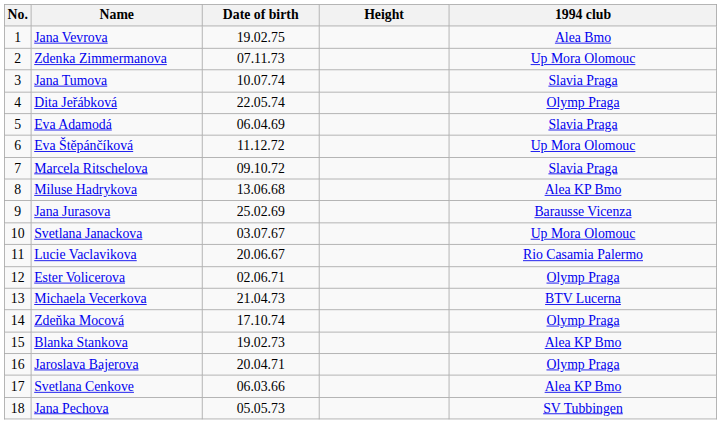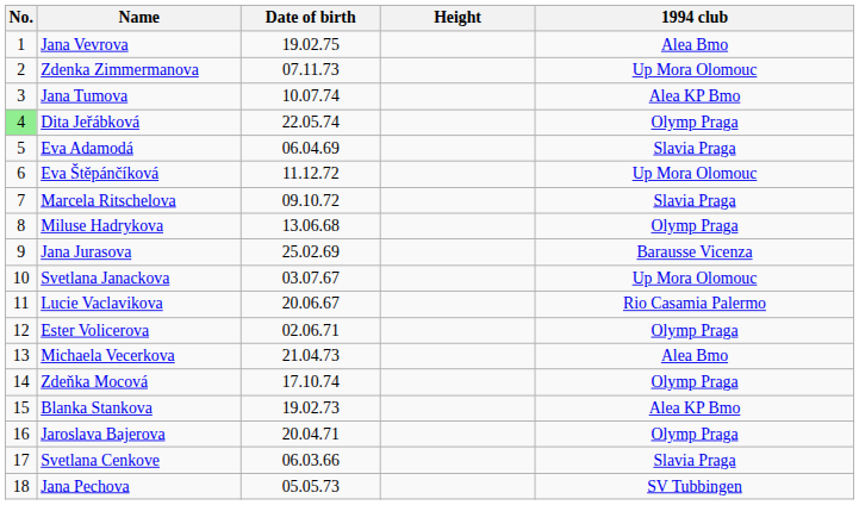Jana Tumova | 1994 club: Slavia Praga -> Alea KP Bmo
Dita Jeřábková | No.: no background -> lightgreen background
Miluse Hadrykova | 1994 club: Alea KP Bmo -> Olymp Praga
Michaela Vecerkova | 1994 club: BTV Lucerna -> Alea Bmo
Svetlana Cenkove | 1994 club: Alea KP Bmo -> Slavia Praga
